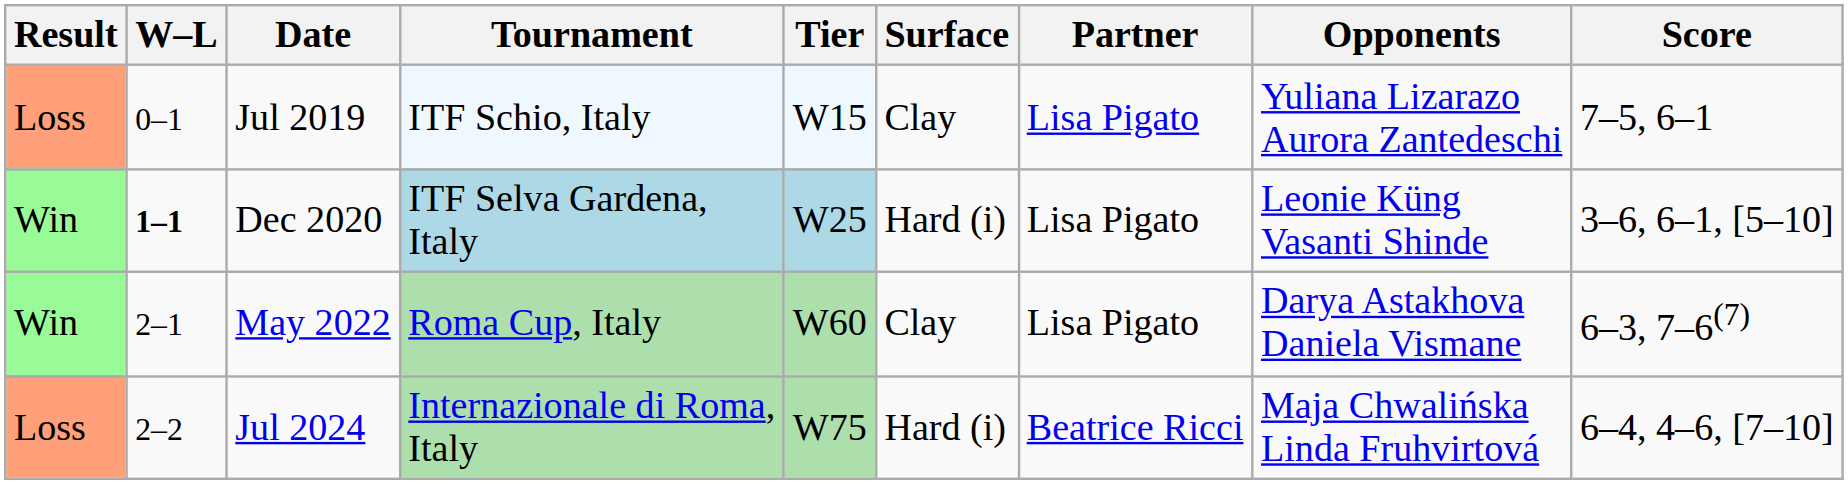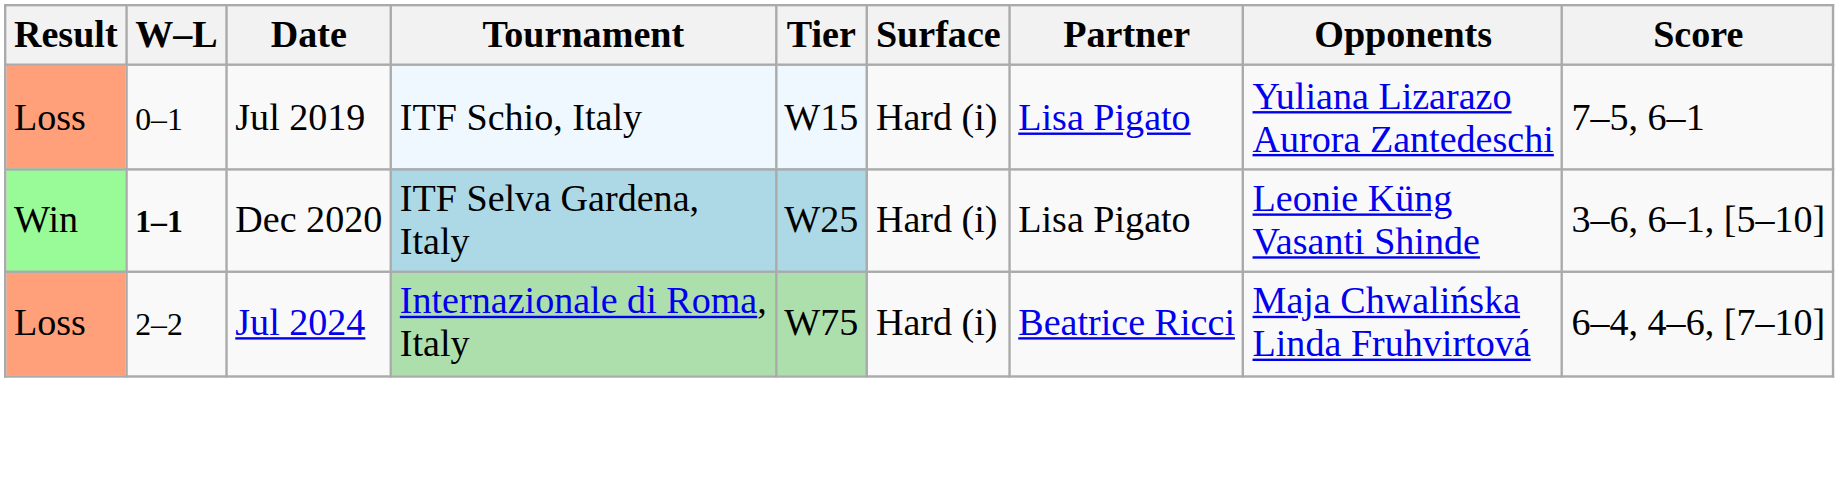Jul 2019 | Surface: Clay -> Hard (i)
- row: Win | 2–1 | May 2022 | Roma Cup, Italy | W60 | Clay | Lisa Pigato | Darya Astakhova Daniela Vismane | 6–3, 7–6(7)
